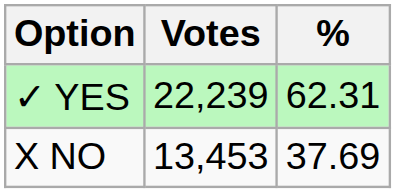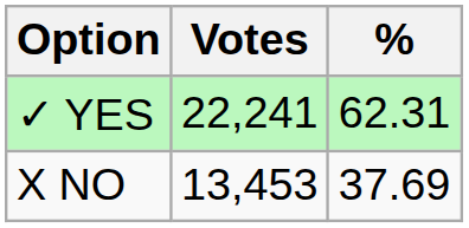✓ YES | Votes: 22,239 -> 22,241
